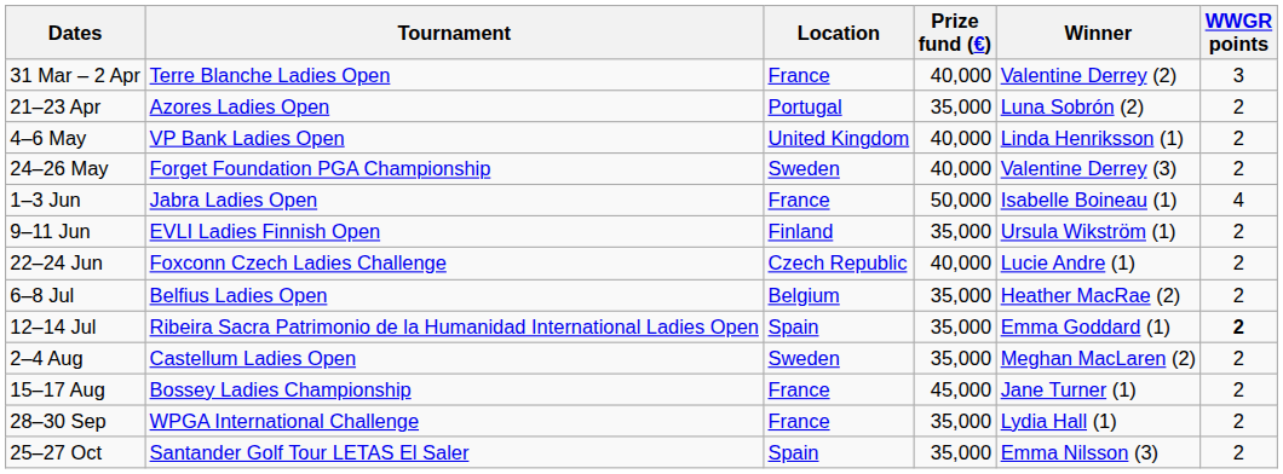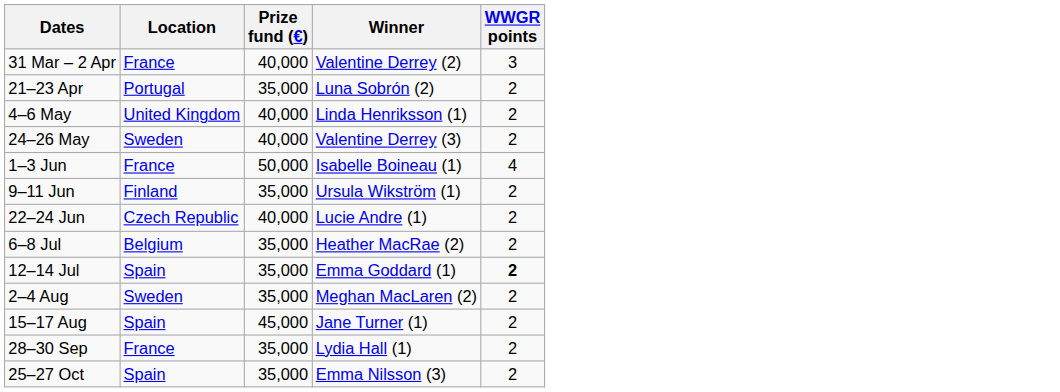- column: Tournament | Terre Blanche Ladies Open | Azores Ladies Open | VP Bank Ladies Open | Forget Foundation PGA Championship | Jabra Ladies Open | EVLI Ladies Finnish Open | Foxconn Czech Ladies Challenge | Belfius Ladies Open | Ribeira Sacra Patrimonio de la Humanidad International Ladies Open | Castellum Ladies Open | Bossey Ladies Championship | WPGA International Challenge | Santander Golf Tour LETAS El Saler
15–17 Aug | Location: France -> Spain
